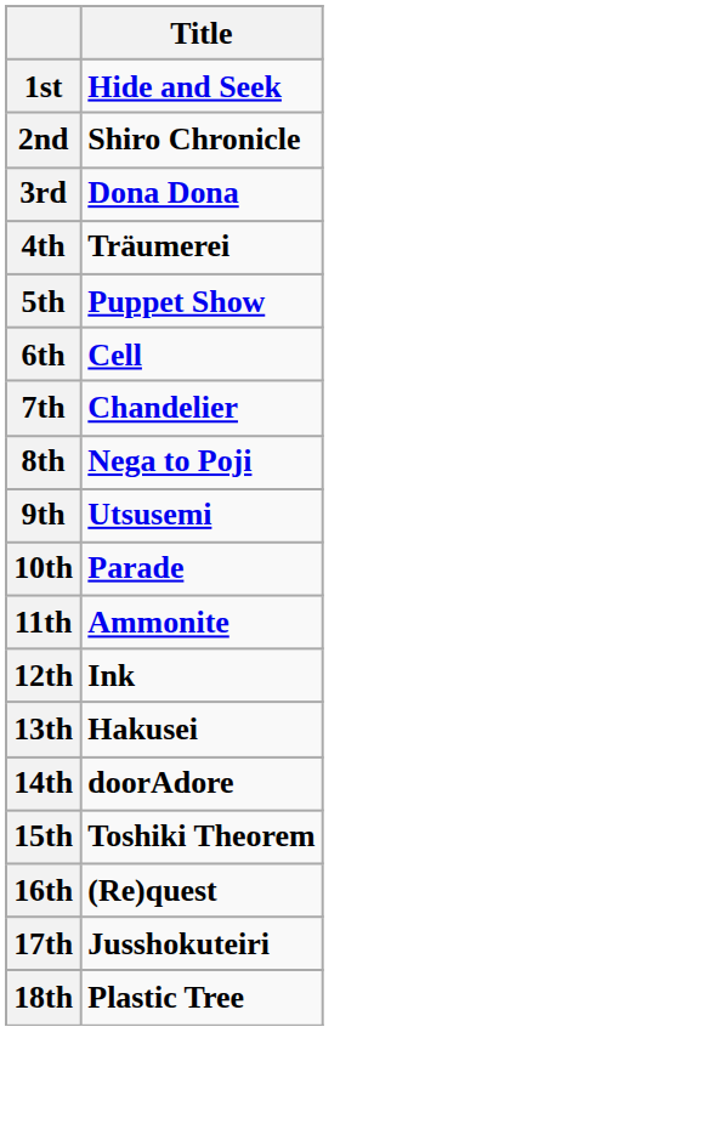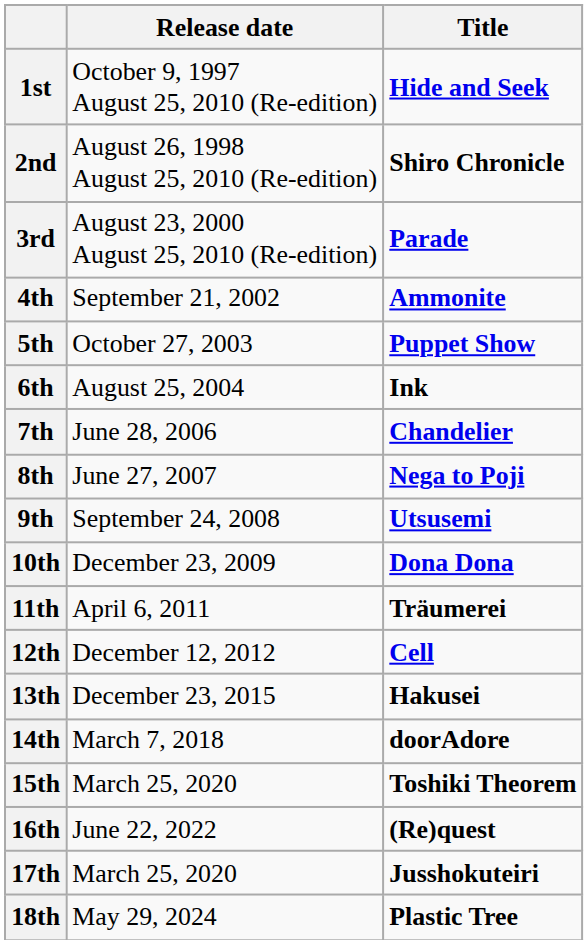+ column: Release date | October 9, 1997 August 25, 2010 (Re-edition) | August 26, 1998 August 25, 2010 (Re-edition) | August 23, 2000 August 25, 2010 (Re-edition) | September 21, 2002 | October 27, 2003 | August 25, 2004 | June 28, 2006 | June 27, 2007 | September 24, 2008 | December 23, 2009 | April 6, 2011 | December 12, 2012 | December 23, 2015 | March 7, 2018 | March 25, 2020 | June 22, 2022 | March 25, 2020 | May 29, 2024
3rd | Title: Dona Dona -> Parade
4th | Title: Träumerei -> Ammonite
6th | Title: Cell -> Ink
10th | Title: Parade -> Dona Dona
11th | Title: Ammonite -> Träumerei
12th | Title: Ink -> Cell
